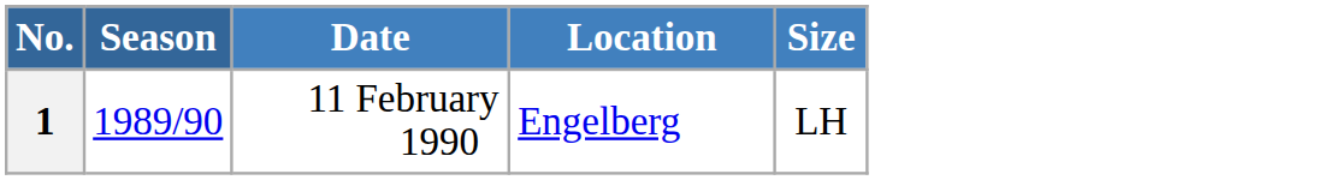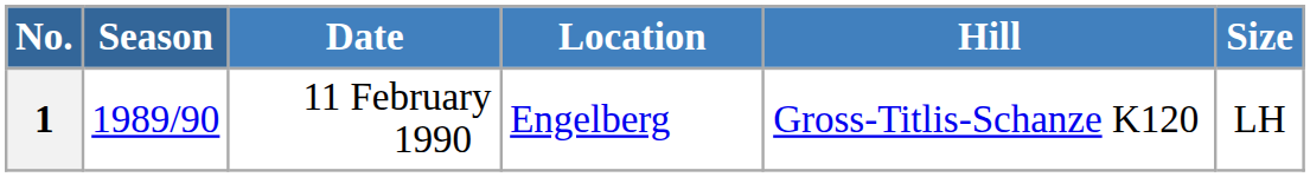+ column: Hill | Gross-Titlis-Schanze K120
